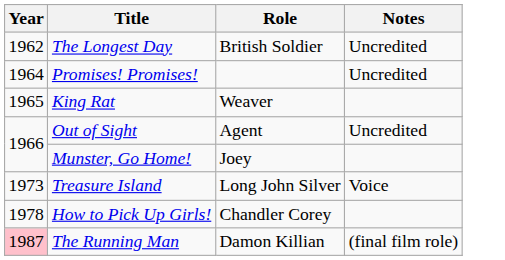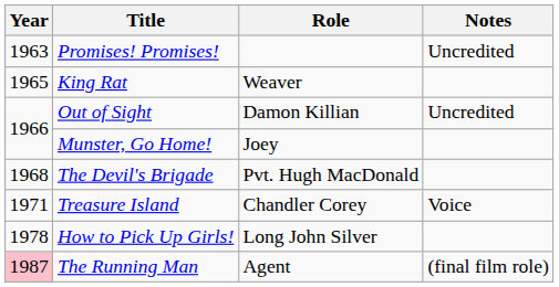- row: 1962 | The Longest Day | British Soldier | Uncredited
Promises! Promises! | Year: 1964 -> 1963
Out of Sight | Role: Agent -> Damon Killian
+ row: 1968 | The Devil's Brigade | Pvt. Hugh MacDonald
Treasure Island | Year: 1973 -> 1971
Treasure Island | Role: Long John Silver -> Chandler Corey
How to Pick Up Girls! | Role: Chandler Corey -> Long John Silver
The Running Man | Role: Damon Killian -> Agent
